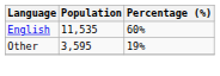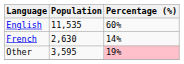+ row: French | 2,630 | 14%
Other | Percentage (%): no background -> pink background
